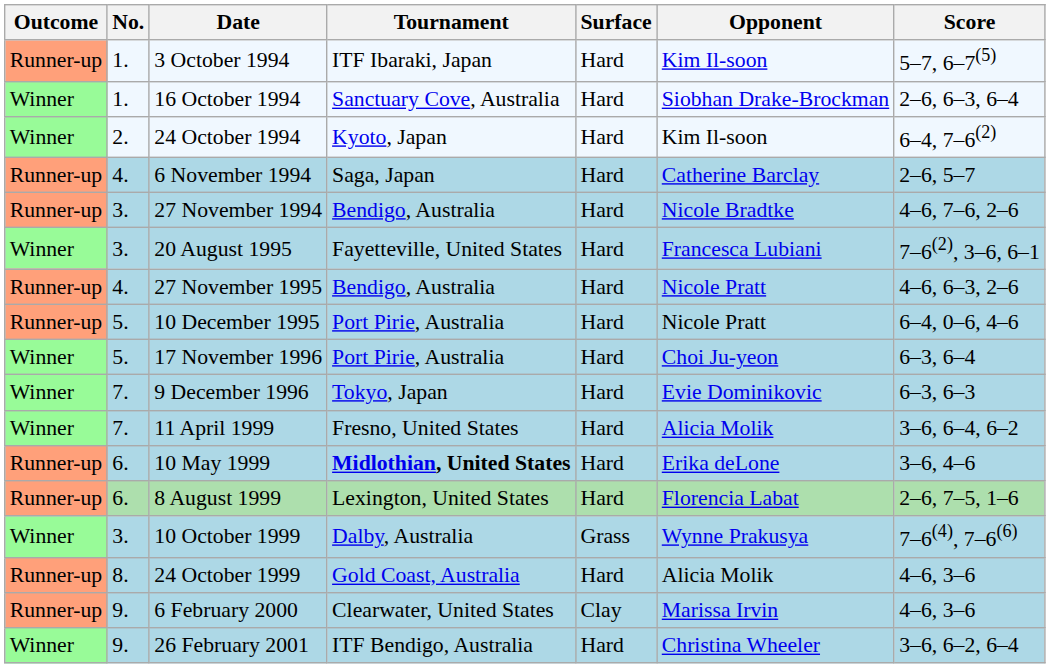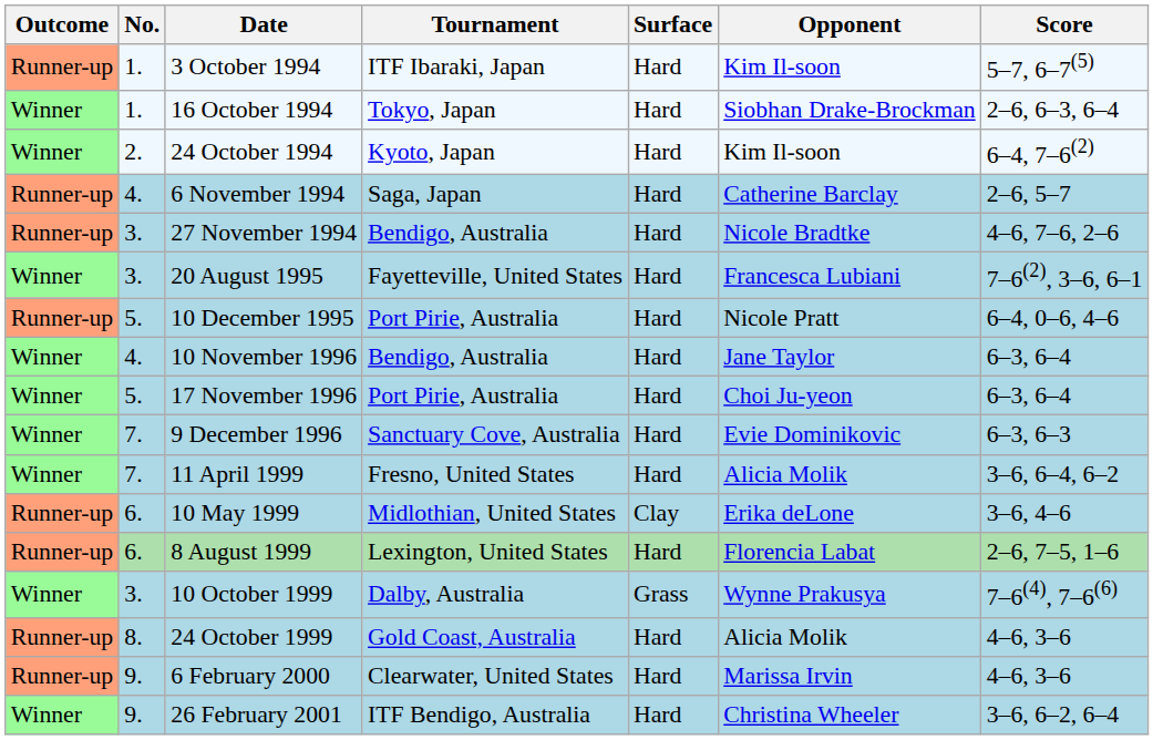16 October 1994 | Tournament: Sanctuary Cove, Australia -> Tokyo, Japan
- row: Runner-up | 4. | 27 November 1995 | Bendigo, Australia | Hard | Nicole Pratt | 4–6, 6–3, 2–6
+ row: Winner | 4. | 10 November 1996 | Bendigo, Australia | Hard | Jane Taylor | 6–3, 6–4
9 December 1996 | Tournament: Tokyo, Japan -> Sanctuary Cove, Australia
10 May 1999 | Tournament: bold -> normal
10 May 1999 | Surface: Hard -> Clay
6 February 2000 | Surface: Clay -> Hard
